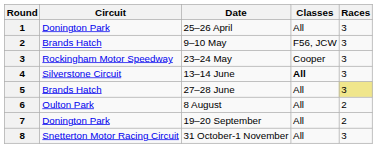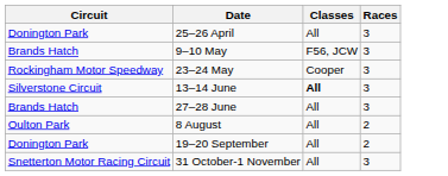- column: Round | 1 | 2 | 3 | 4 | 5 | 6 | 7 | 8
27–28 June | Races: khaki background -> no background
